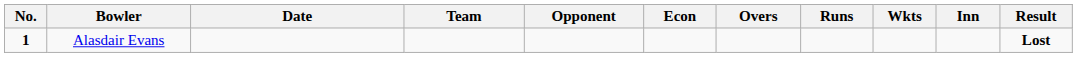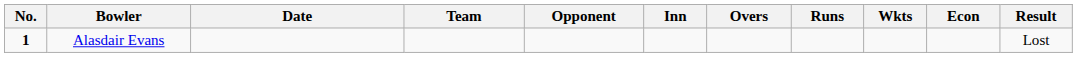columns swapped: Inn <-> Econ
Alasdair Evans | Result: bold -> normal
